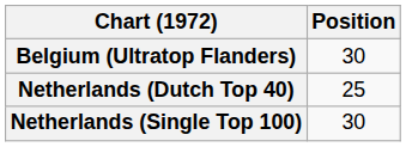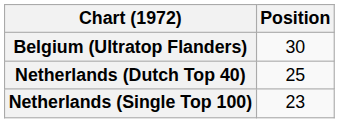Netherlands (Single Top 100) | Position: 30 -> 23
